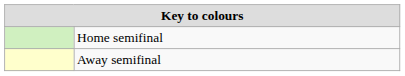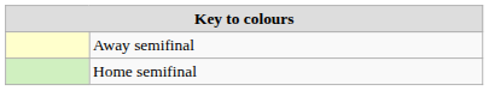rows swapped: Home semifinal <-> Away semifinal
